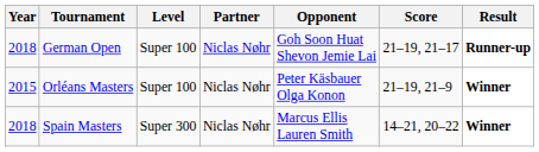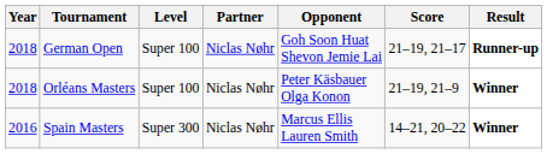Orléans Masters | Year: 2015 -> 2018
Spain Masters | Year: 2018 -> 2016
